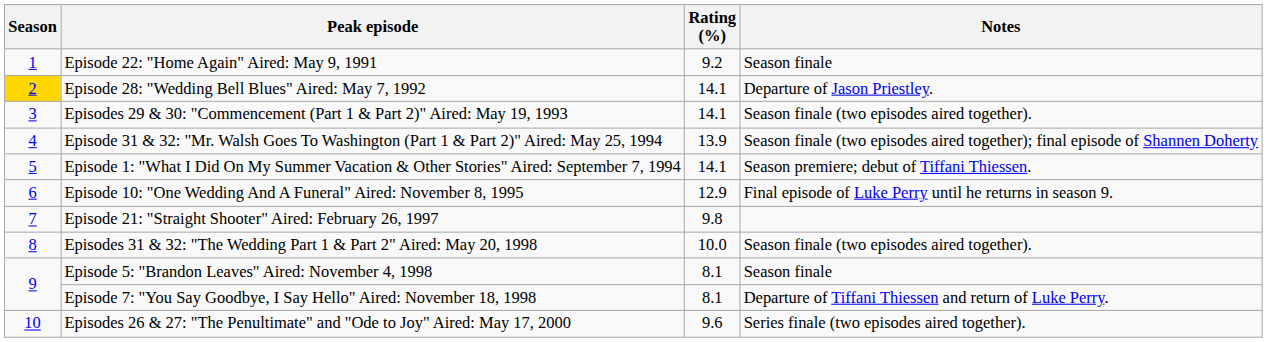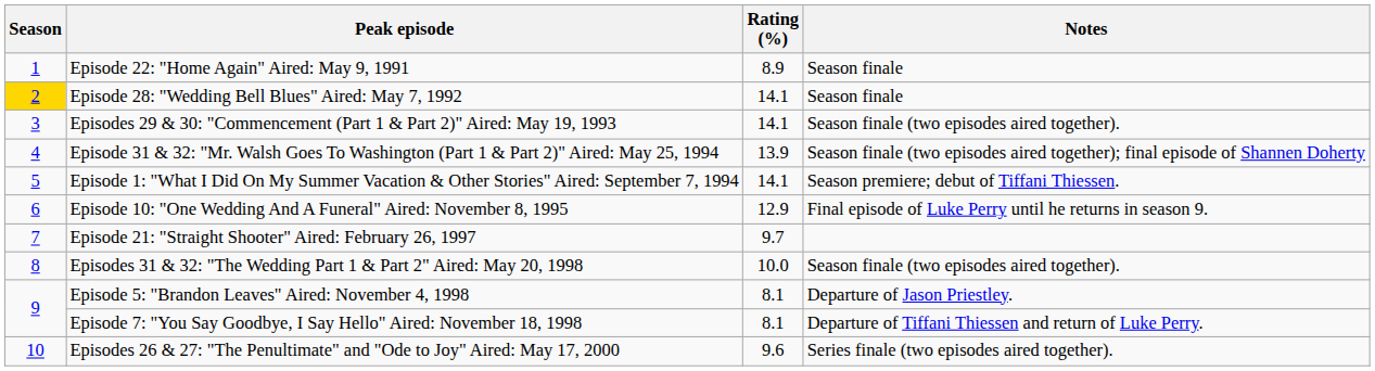Episode 22: "Home Again" Aired: May 9, 1991 | Rating (%): 9.2 -> 8.9
Episode 28: "Wedding Bell Blues" Aired: May 7, 1992 | Notes: Departure of Jason Priestley. -> Season finale
Episode 21: "Straight Shooter" Aired: February 26, 1997 | Rating (%): 9.8 -> 9.7
Episode 5: "Brandon Leaves" Aired: November 4, 1998 | Notes: Season finale -> Departure of Jason Priestley.
